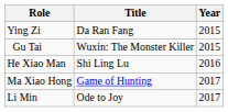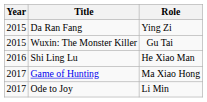columns swapped: Year <-> Role
